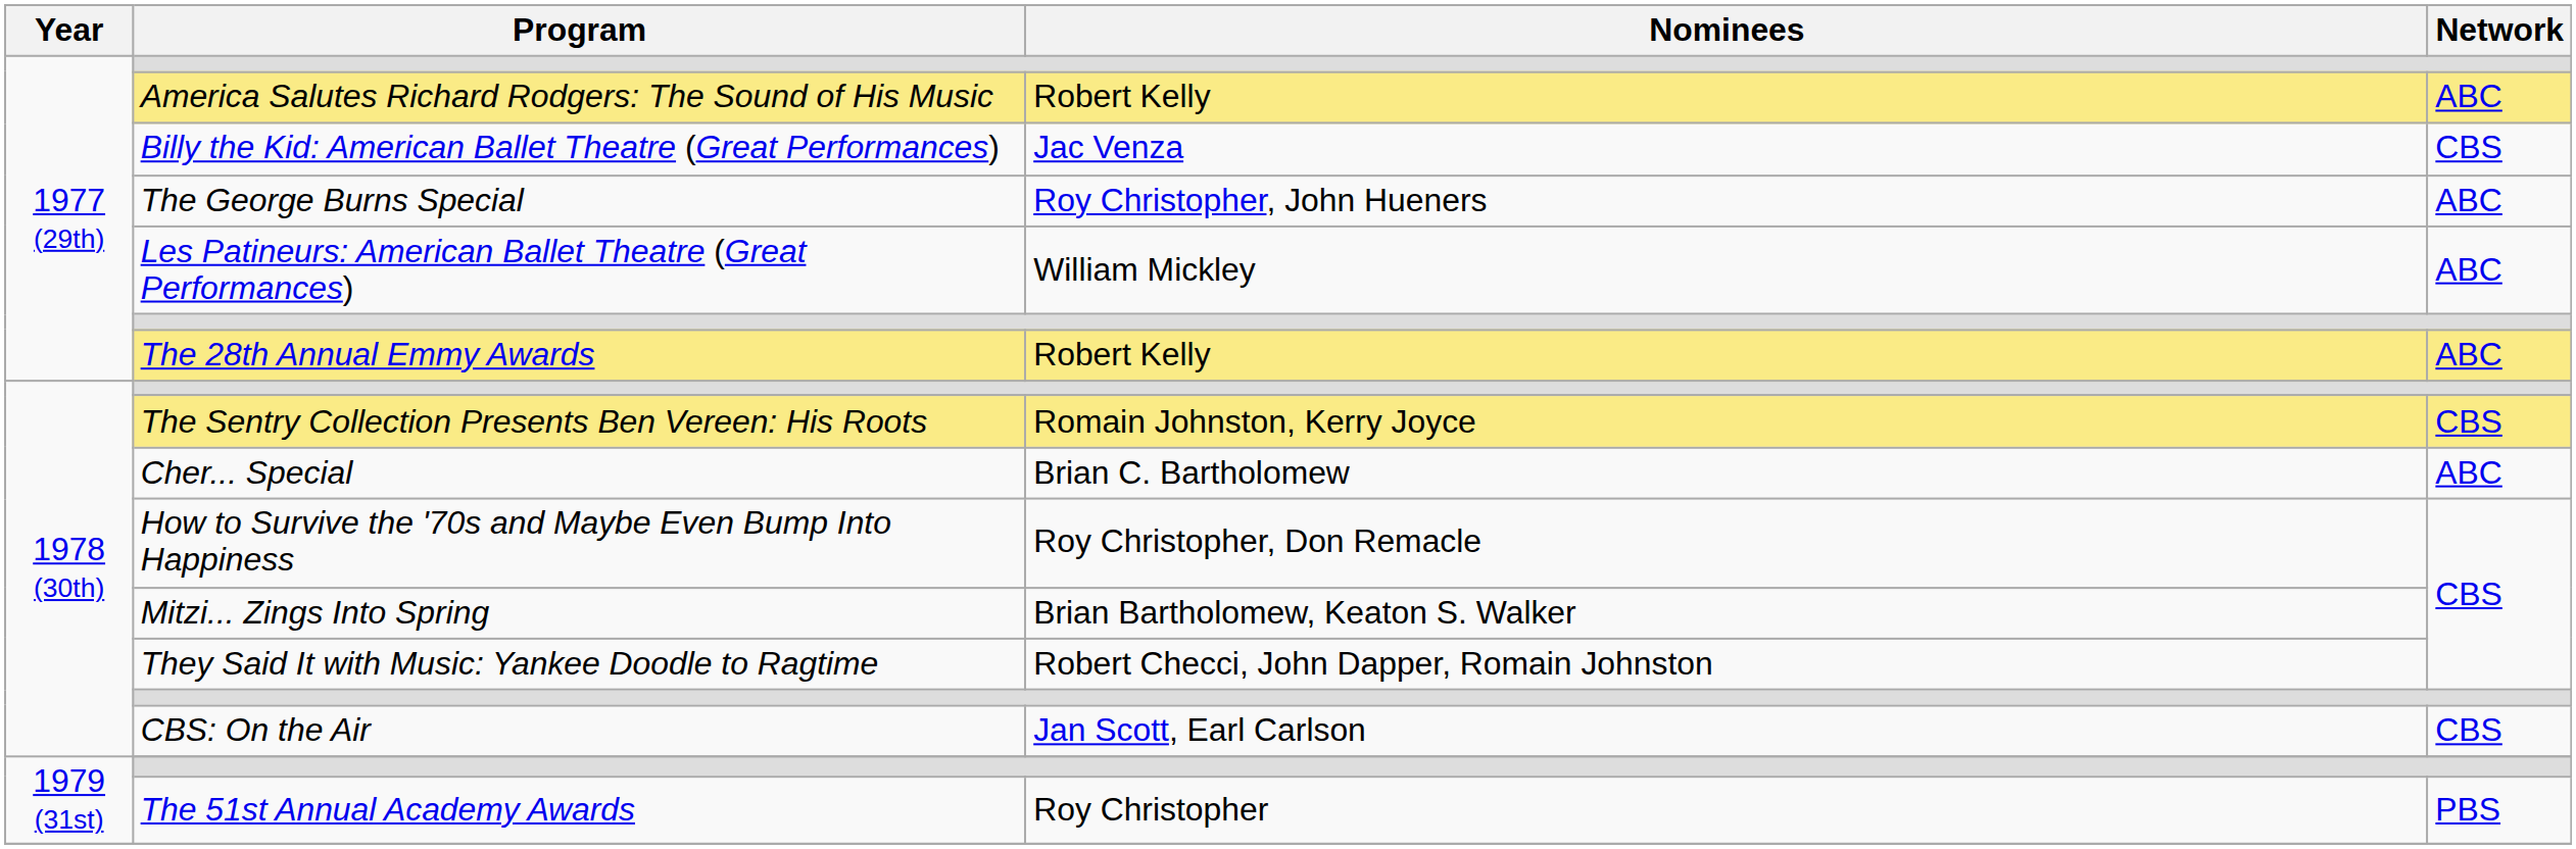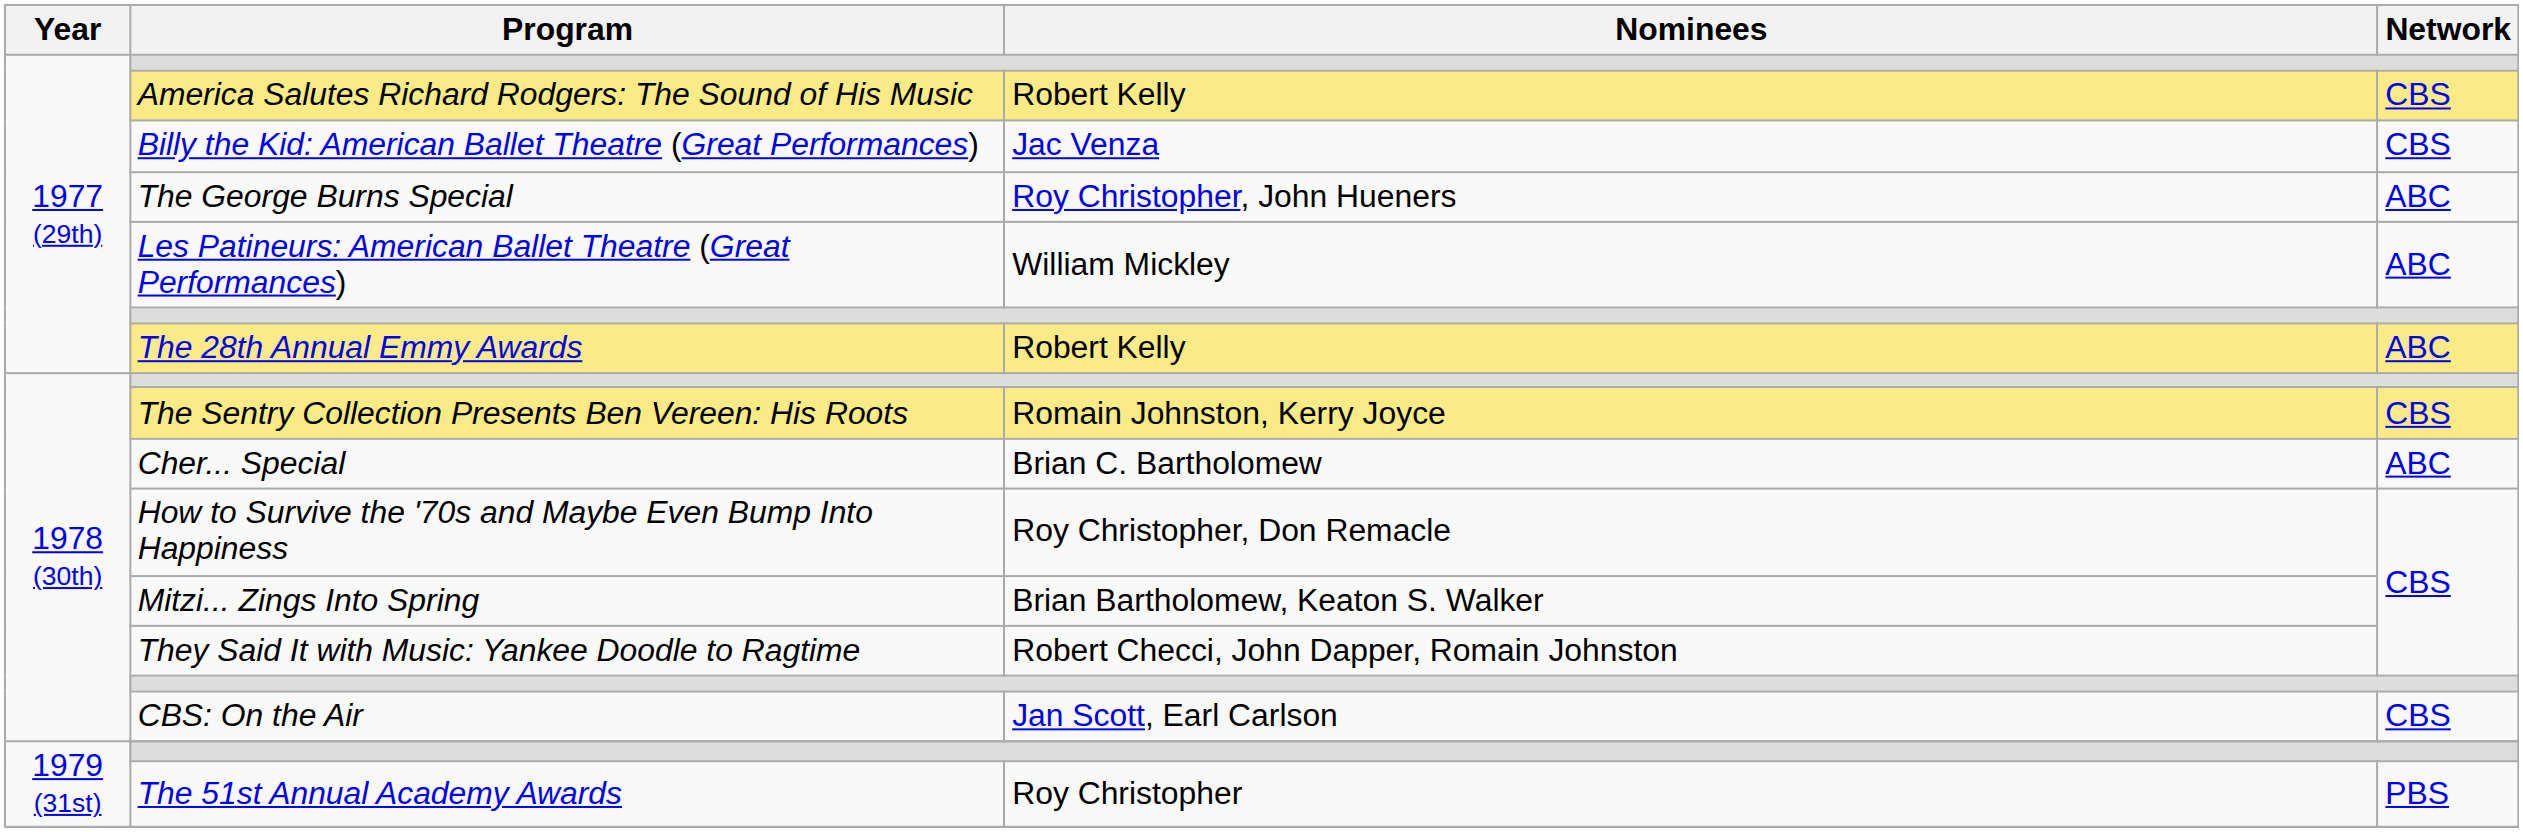America Salutes Richard Rodgers: The Sound of His Music | Network: ABC -> CBS
